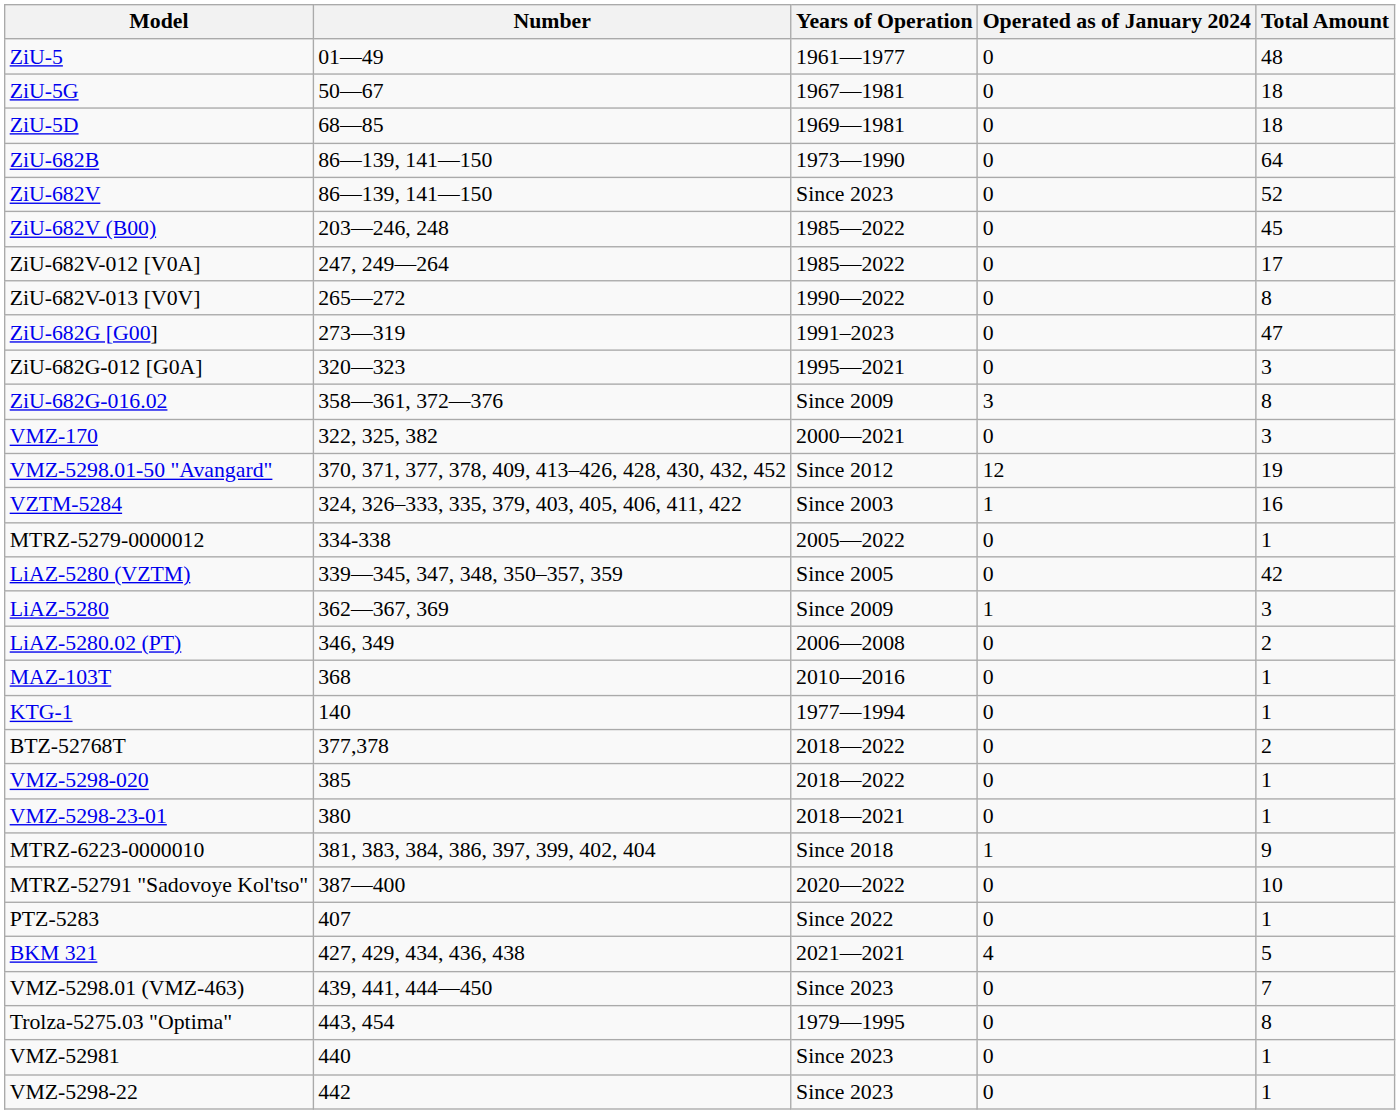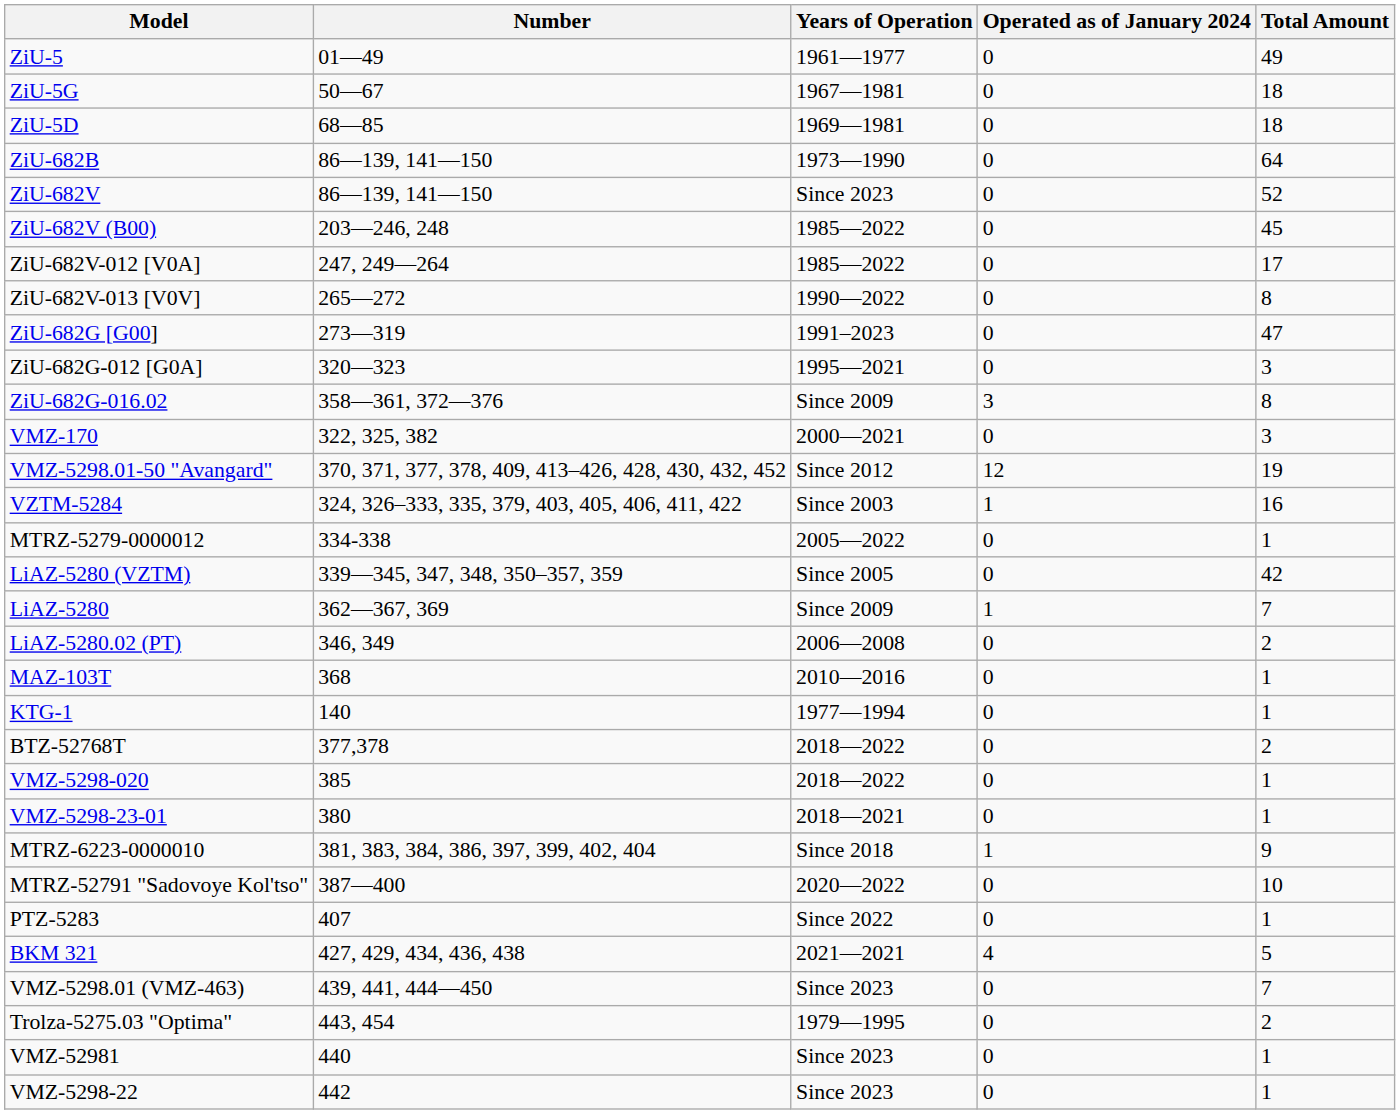ZiU-5 | Total Amount: 48 -> 49
LiAZ-5280 | Total Amount: 3 -> 7
Trolza-5275.03 "Optima" | Total Amount: 8 -> 2
